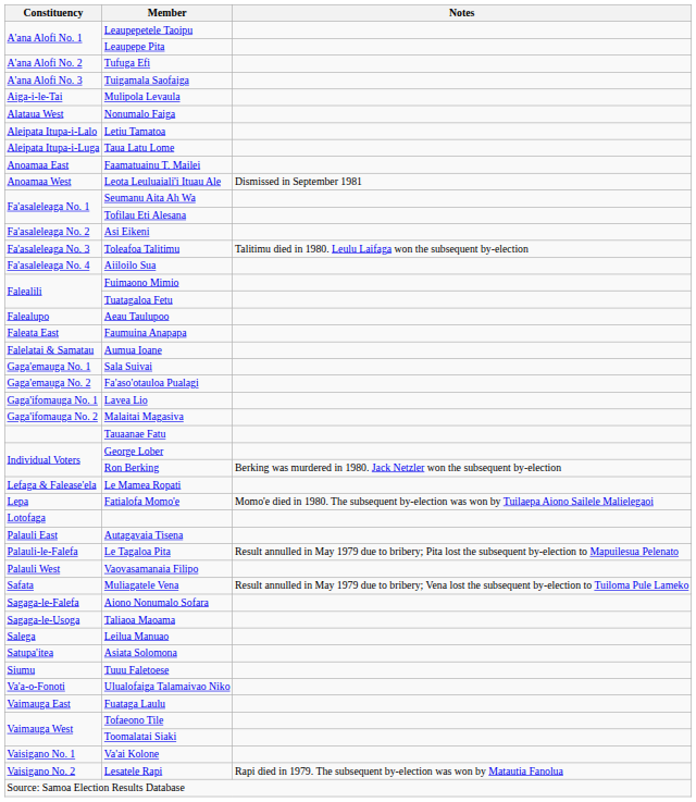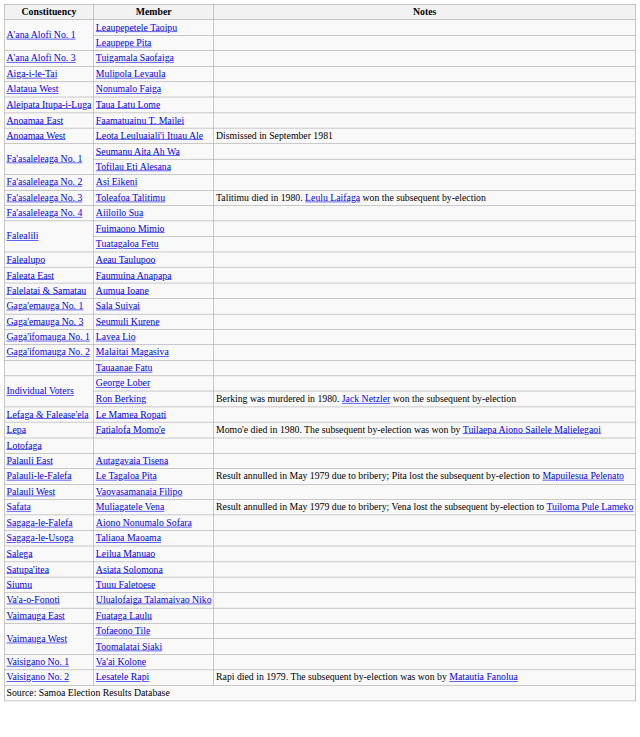- row: A'ana Alofi No. 2 | Tufuga Efi
- row: Aleipata Itupa-i-Lalo | Letiu Tamatoa
- row: Gaga'emauga No. 2 | Fa'aso'otauloa Pualagi
+ row: Gaga'emauga No. 3 | Seumuli Kurene
